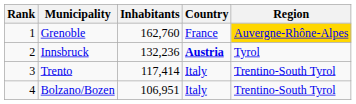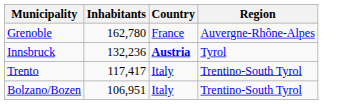- column: Rank | 1 | 2 | 3 | 4
Grenoble | Inhabitants: 162,760 -> 162,780
Grenoble | Region: gold background -> no background
Trento | Inhabitants: 117,414 -> 117,417
